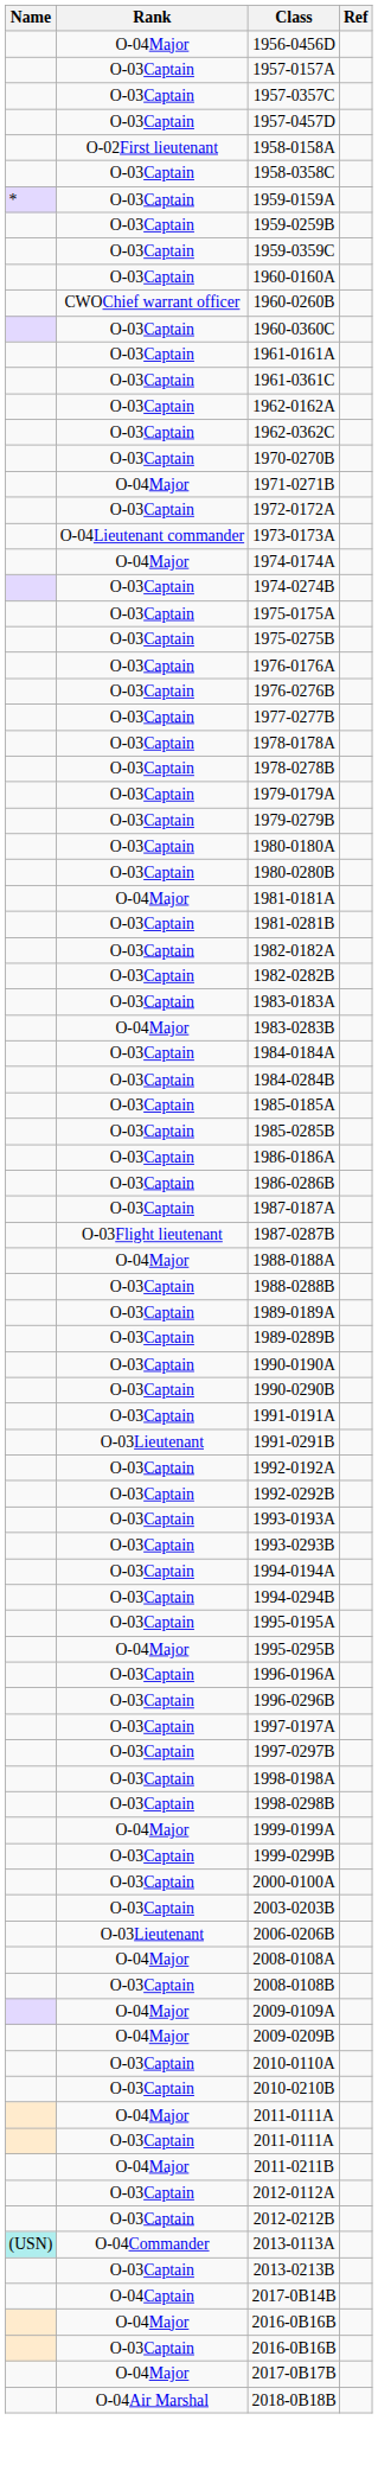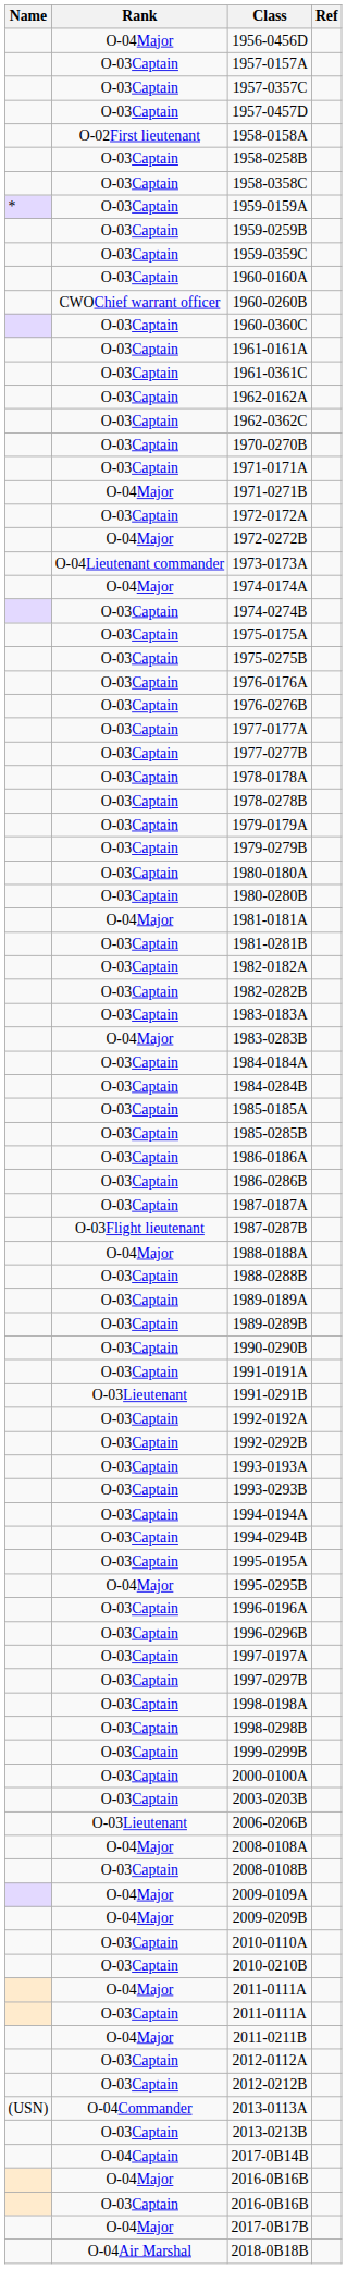+ row: O-03Captain | 1958-0258B
+ row: O-03Captain | 1971-0171A
+ row: O-04Major | 1972-0272B
+ row: O-03Captain | 1977-0177A
- row: O-03Captain | 1990-0190A
- row: O-04Major | 1999-0199A
2013-0113A | Name: paleturquoise background -> no background
